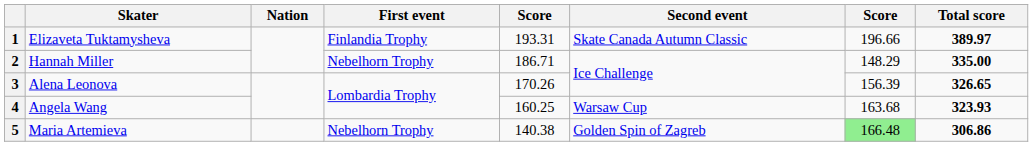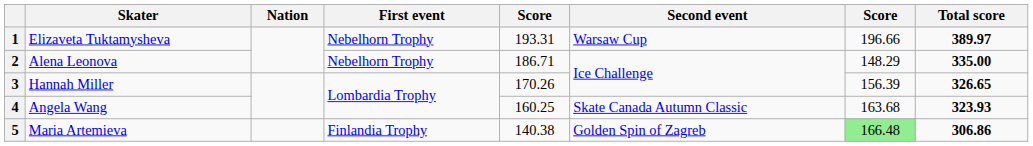1 | First event: Finlandia Trophy -> Nebelhorn Trophy
1 | Second event: Skate Canada Autumn Classic -> Warsaw Cup
2 | Skater: Hannah Miller -> Alena Leonova
3 | Skater: Alena Leonova -> Hannah Miller
4 | Second event: Warsaw Cup -> Skate Canada Autumn Classic
5 | First event: Nebelhorn Trophy -> Finlandia Trophy
